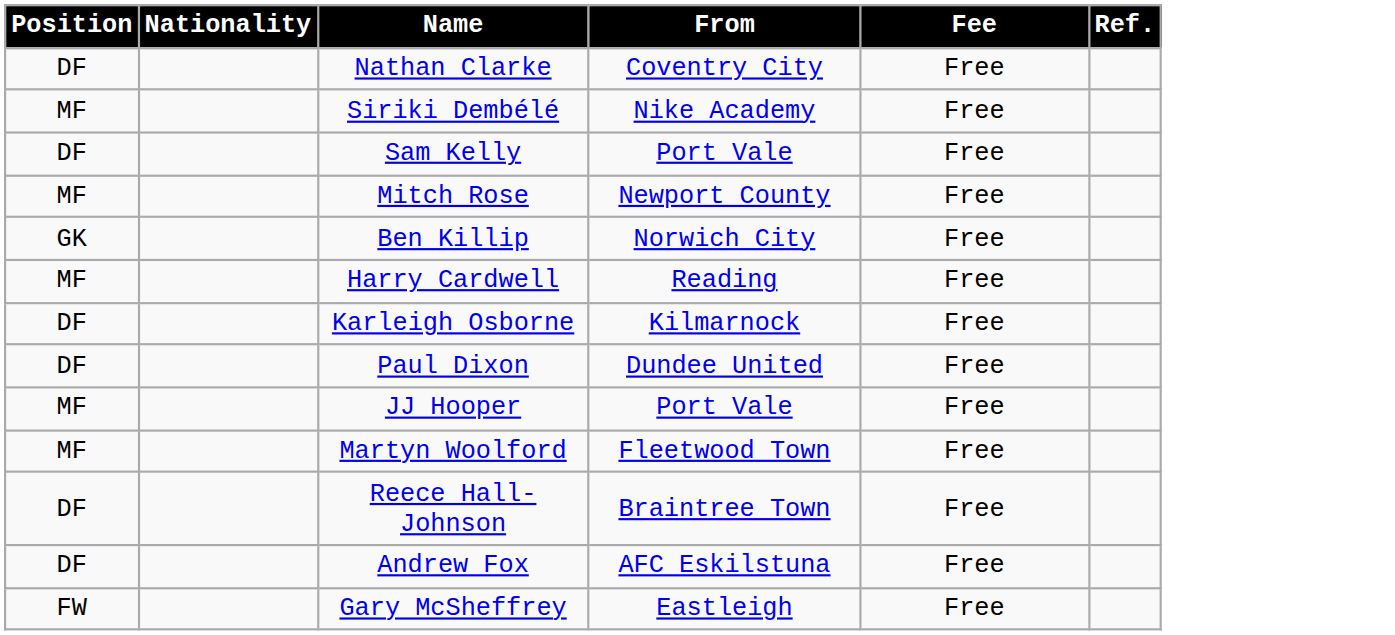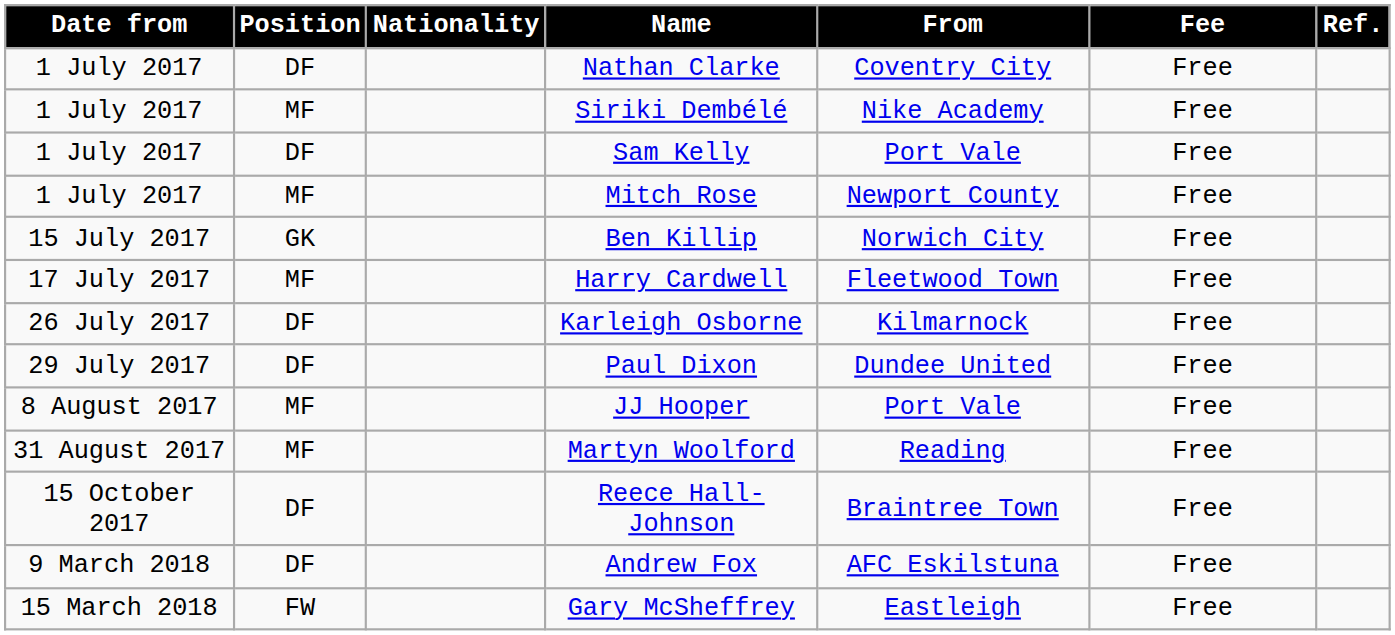+ column: Date from | 1 July 2017 | 1 July 2017 | 1 July 2017 | 1 July 2017 | 15 July 2017 | 17 July 2017 | 26 July 2017 | 29 July 2017 | 8 August 2017 | 31 August 2017 | 15 October 2017 | 9 March 2018 | 15 March 2018
Harry Cardwell | From: Reading -> Fleetwood Town
Martyn Woolford | From: Fleetwood Town -> Reading
